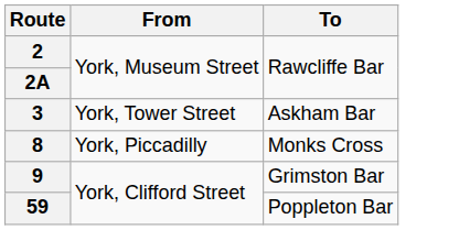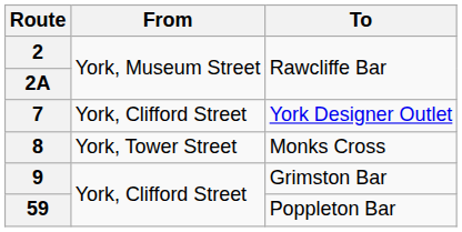- row: 3 | York, Tower Street | Askham Bar
+ row: 7 | York, Clifford Street | York Designer Outlet
8 | From: York, Piccadilly -> York, Tower Street
